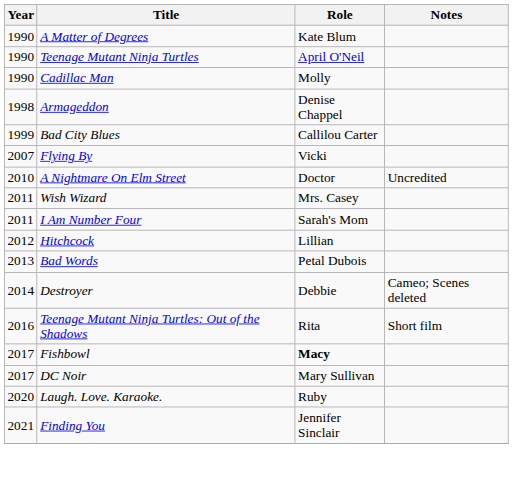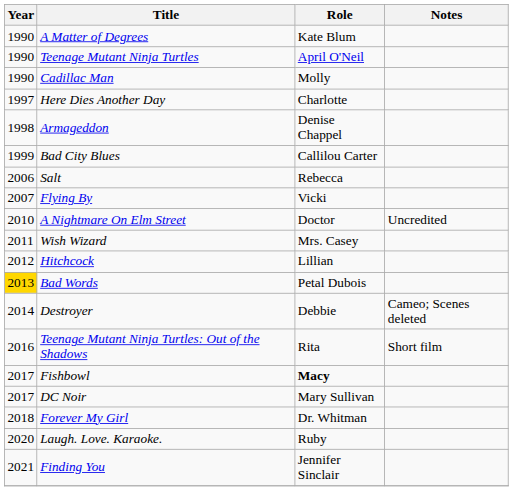+ row: 1997 | Here Dies Another Day | Charlotte
+ row: 2006 | Salt | Rebecca
- row: 2011 | I Am Number Four | Sarah's Mom
Bad Words | Year: no background -> gold background
+ row: 2018 | Forever My Girl | Dr. Whitman
